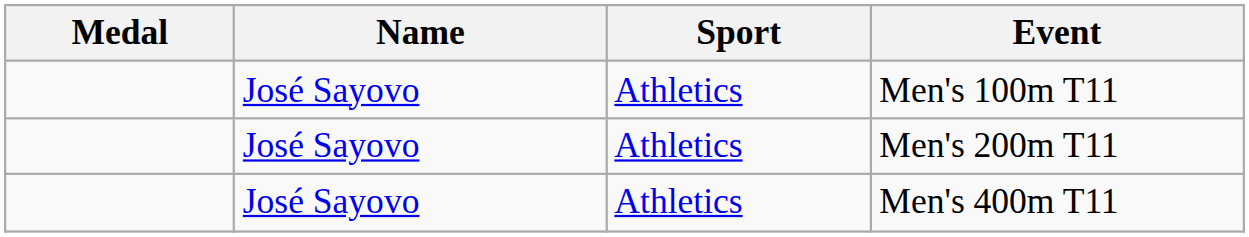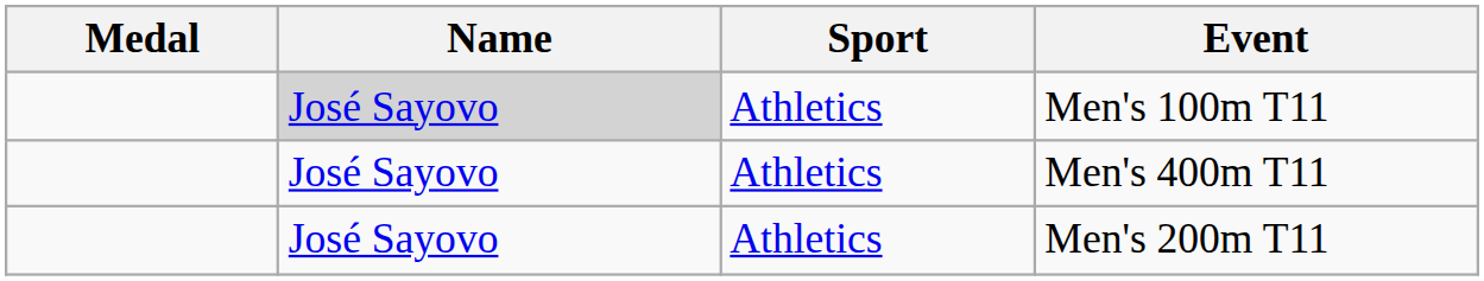Men's 100m T11 | Name: no background -> lightgrey background
rows swapped: Men's 200m T11 <-> Men's 400m T11
